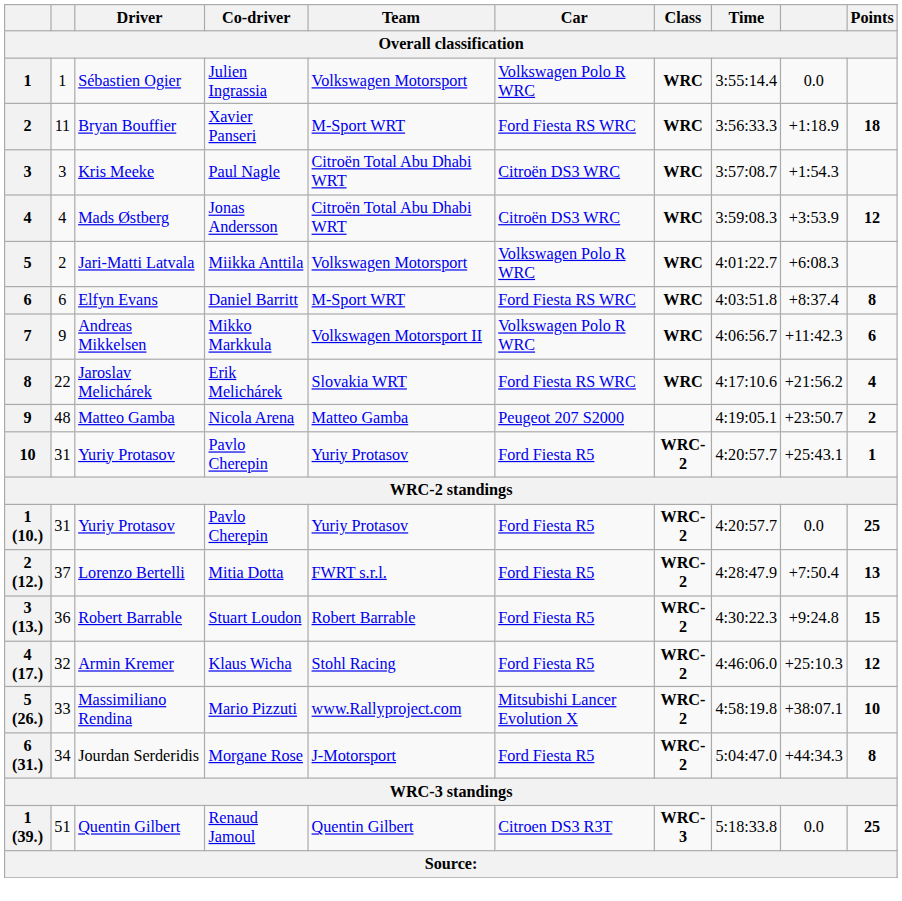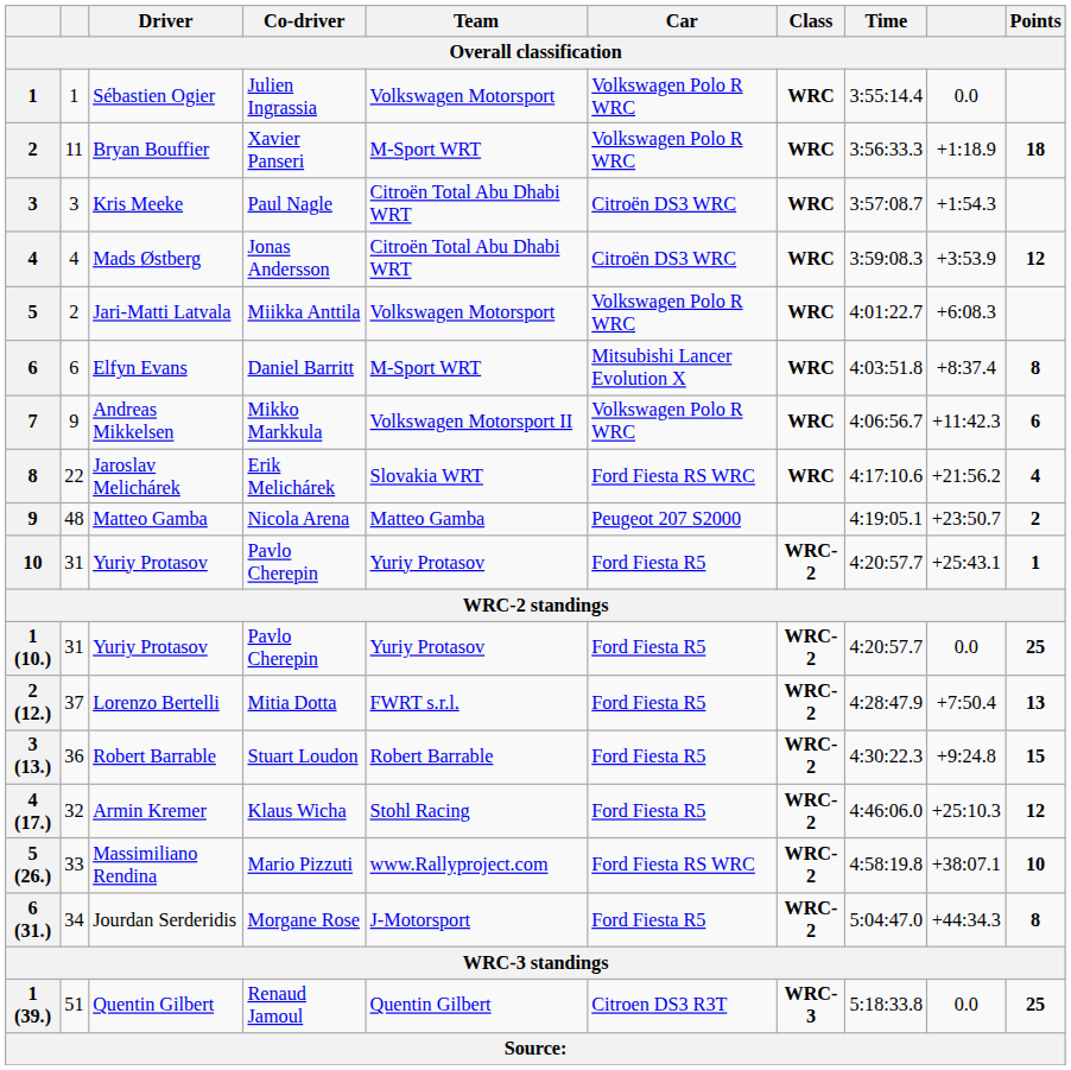Bryan Bouffier | Car: Ford Fiesta RS WRC -> Volkswagen Polo R WRC
Elfyn Evans | Car: Ford Fiesta RS WRC -> Mitsubishi Lancer Evolution X
Massimiliano Rendina | Car: Mitsubishi Lancer Evolution X -> Ford Fiesta RS WRC
